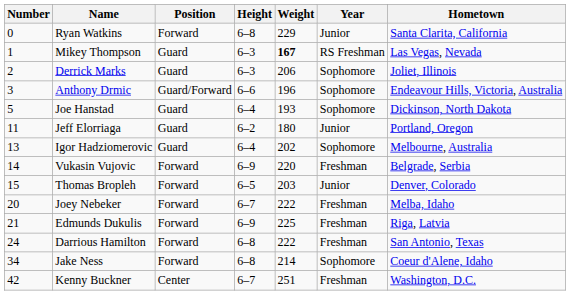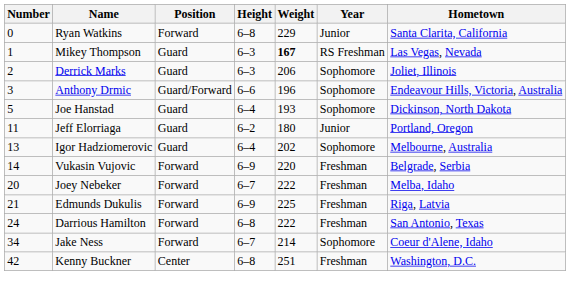- row: 15 | Thomas Bropleh | Forward | 6–5 | 203 | Junior | Denver, Colorado
Jake Ness | Height: 6–8 -> 6–7
Kenny Buckner | Height: 6–7 -> 6–8
